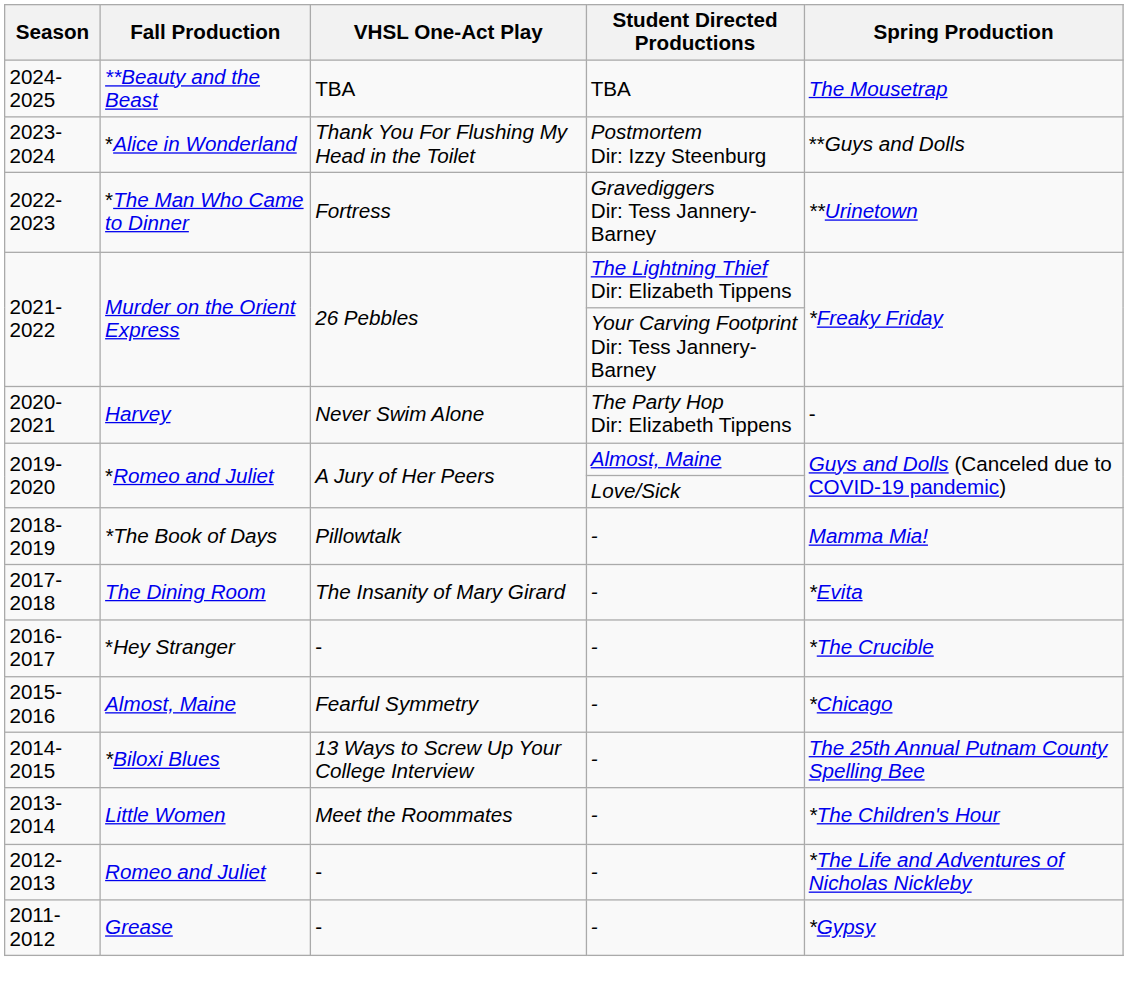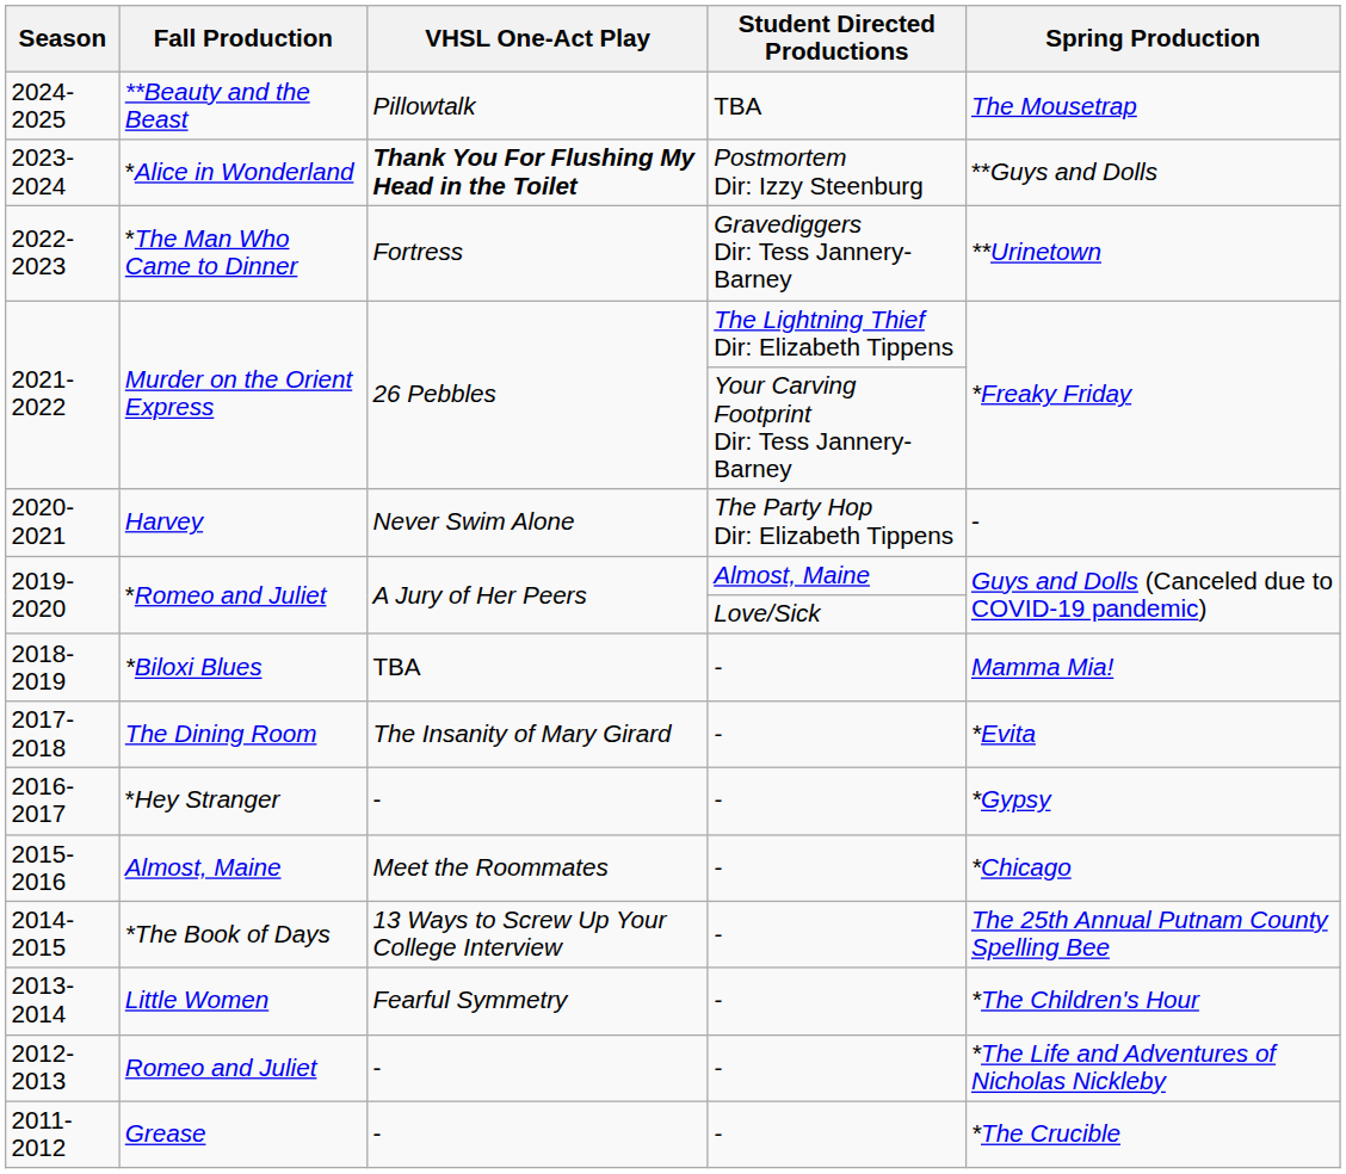2024-2025 | VHSL One-Act Play: TBA -> Pillowtalk
2023-2024 | VHSL One-Act Play: normal -> bold
2018-2019 | Fall Production: *The Book of Days -> *Biloxi Blues
2018-2019 | VHSL One-Act Play: Pillowtalk -> TBA
2016-2017 | Spring Production: *The Crucible -> *Gypsy
2015-2016 | VHSL One-Act Play: Fearful Symmetry -> Meet the Roommates
2014-2015 | Fall Production: *Biloxi Blues -> *The Book of Days
2013-2014 | VHSL One-Act Play: Meet the Roommates -> Fearful Symmetry
2011-2012 | Spring Production: *Gypsy -> *The Crucible
